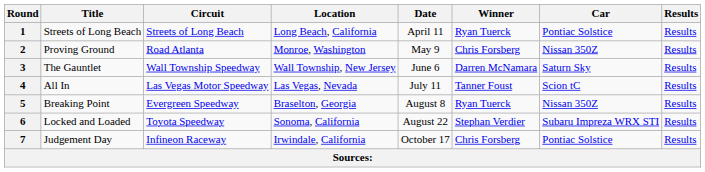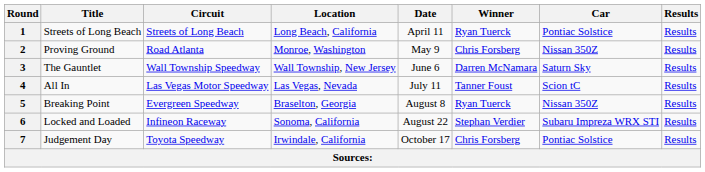6 | Circuit: Toyota Speedway -> Infineon Raceway
7 | Circuit: Infineon Raceway -> Toyota Speedway
